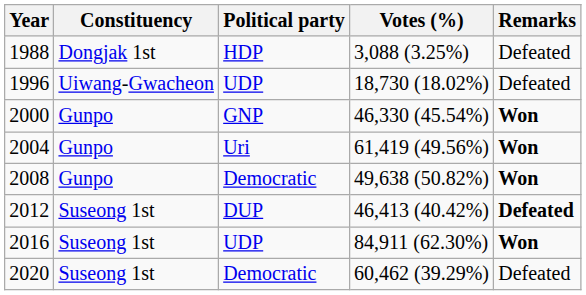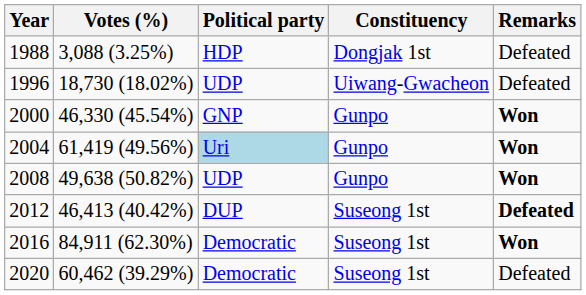columns swapped: Constituency <-> Votes (%)
2004 | Political party: no background -> lightblue background
2008 | Political party: Democratic -> UDP
2016 | Political party: UDP -> Democratic
